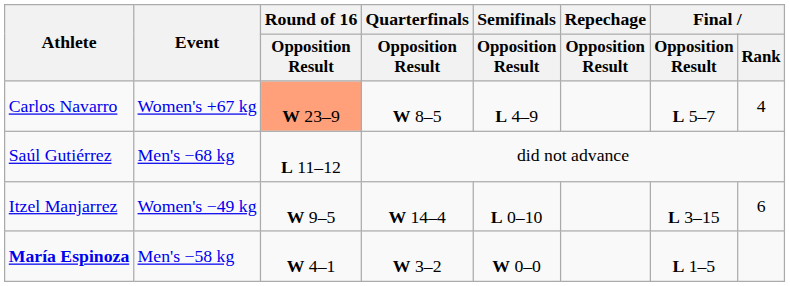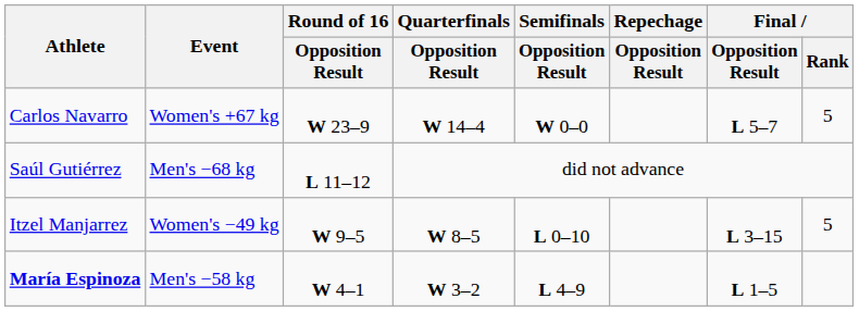Carlos Navarro | Round of 16 / Opposition Result: lightsalmon background -> no background
Carlos Navarro | Quarterfinals / Opposition Result: W 8–5 -> W 14–4
Carlos Navarro | Semifinals / Opposition Result: L 4–9 -> W 0–0
Carlos Navarro | Final / Rank: 4 -> 5
Itzel Manjarrez | Quarterfinals / Opposition Result: W 14–4 -> W 8–5
Itzel Manjarrez | Final / Rank: 6 -> 5
María Espinoza | Semifinals / Opposition Result: W 0–0 -> L 4–9
